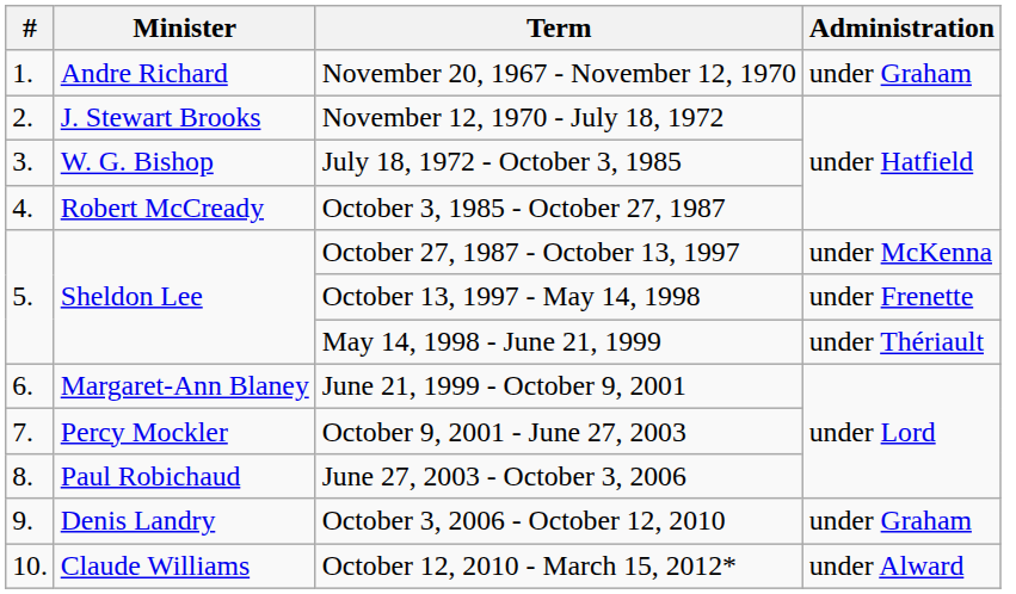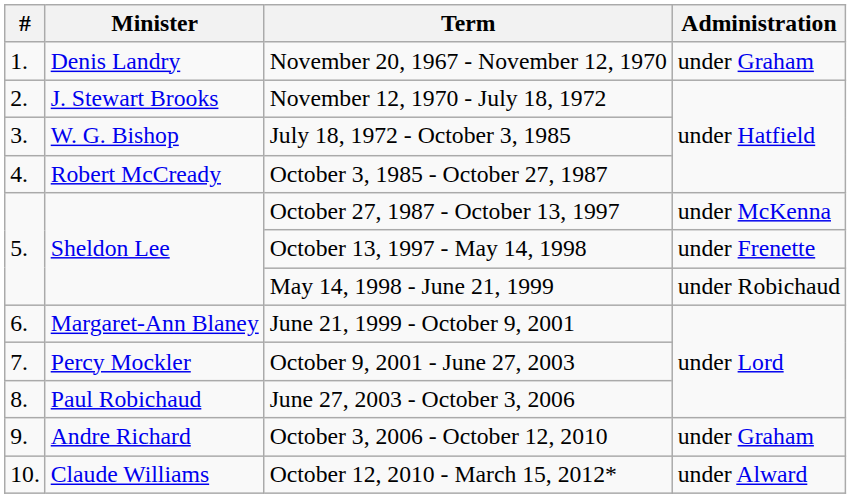November 20, 1967 - November 12, 1970 | Minister: Andre Richard -> Denis Landry
May 14, 1998 - June 21, 1999 | Administration: under Thériault -> under Robichaud
October 3, 2006 - October 12, 2010 | Minister: Denis Landry -> Andre Richard
